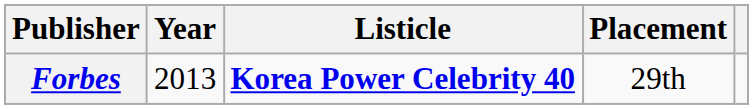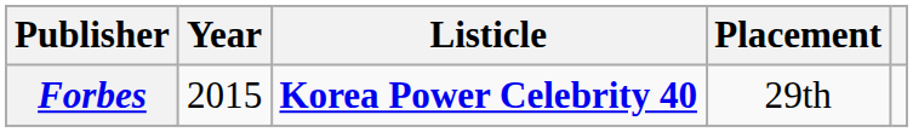Forbes | Year: 2013 -> 2015
